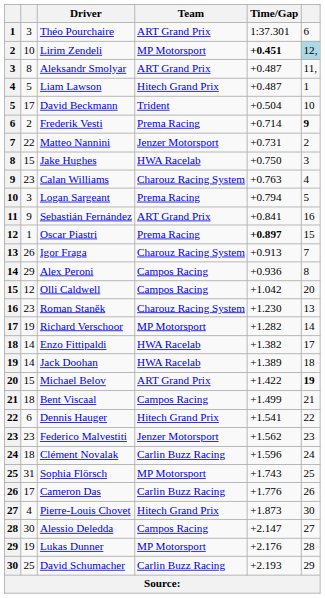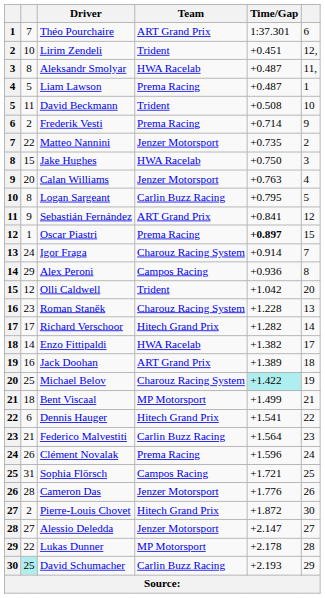Théo Pourchaire | column 2: 3 -> 7
Lirim Zendeli | Team: MP Motorsport -> Trident
Lirim Zendeli | Time/Gap: bold -> normal
Lirim Zendeli | column 6: lightblue background -> no background
Aleksandr Smolyar | Team: ART Grand Prix -> HWA Racelab
Liam Lawson | Team: Hitech Grand Prix -> Prema Racing
David Beckmann | column 2: 17 -> 11
David Beckmann | Time/Gap: +0.504 -> +0.508
Frederik Vesti | column 6: bold -> normal
Matteo Nannini | Time/Gap: +0.731 -> +0.735
Calan Williams | column 2: 23 -> 20
Calan Williams | Team: Charouz Racing System -> Jenzer Motorsport
Logan Sargeant | column 2: 3 -> 8
Logan Sargeant | Team: Prema Racing -> Carlin Buzz Racing
Logan Sargeant | Time/Gap: +0.794 -> +0.795
Sebastián Fernández | column 6: 16 -> 12
Igor Fraga | column 2: 26 -> 24
Igor Fraga | Time/Gap: +0.913 -> +0.914
Olli Caldwell | Team: Campos Racing -> Trident
Roman Staněk | Time/Gap: +1.230 -> +1.228
Richard Verschoor | column 2: 19 -> 17
Richard Verschoor | Team: MP Motorsport -> Hitech Grand Prix
Jack Doohan | column 2: 14 -> 16
Jack Doohan | Team: HWA Racelab -> ART Grand Prix
Michael Belov | column 2: 15 -> 25
Michael Belov | Team: ART Grand Prix -> Charouz Racing System
Michael Belov | Time/Gap: no background -> paleturquoise background
Michael Belov | column 6: bold -> normal
Bent Viscaal | Team: Campos Racing -> MP Motorsport
Federico Malvestiti | column 2: 23 -> 21
Federico Malvestiti | Team: Jenzer Motorsport -> Carlin Buzz Racing
Federico Malvestiti | Time/Gap: +1.562 -> +1.564
Clément Novalak | column 2: 18 -> 26
Clément Novalak | Team: Carlin Buzz Racing -> Prema Racing
Sophia Flörsch | Team: MP Motorsport -> Campos Racing
Sophia Flörsch | Time/Gap: +1.743 -> +1.721
Cameron Das | column 2: 17 -> 28
Cameron Das | Team: Carlin Buzz Racing -> Jenzer Motorsport
Pierre-Louis Chovet | column 2: 4 -> 2
Pierre-Louis Chovet | Time/Gap: +1.873 -> +1.872
Alessio Deledda | column 2: 30 -> 27
Alessio Deledda | Team: Campos Racing -> Jenzer Motorsport
Lukas Dunner | column 2: 19 -> 22
Lukas Dunner | Time/Gap: +2.176 -> +2.178
David Schumacher | column 2: no background -> paleturquoise background
